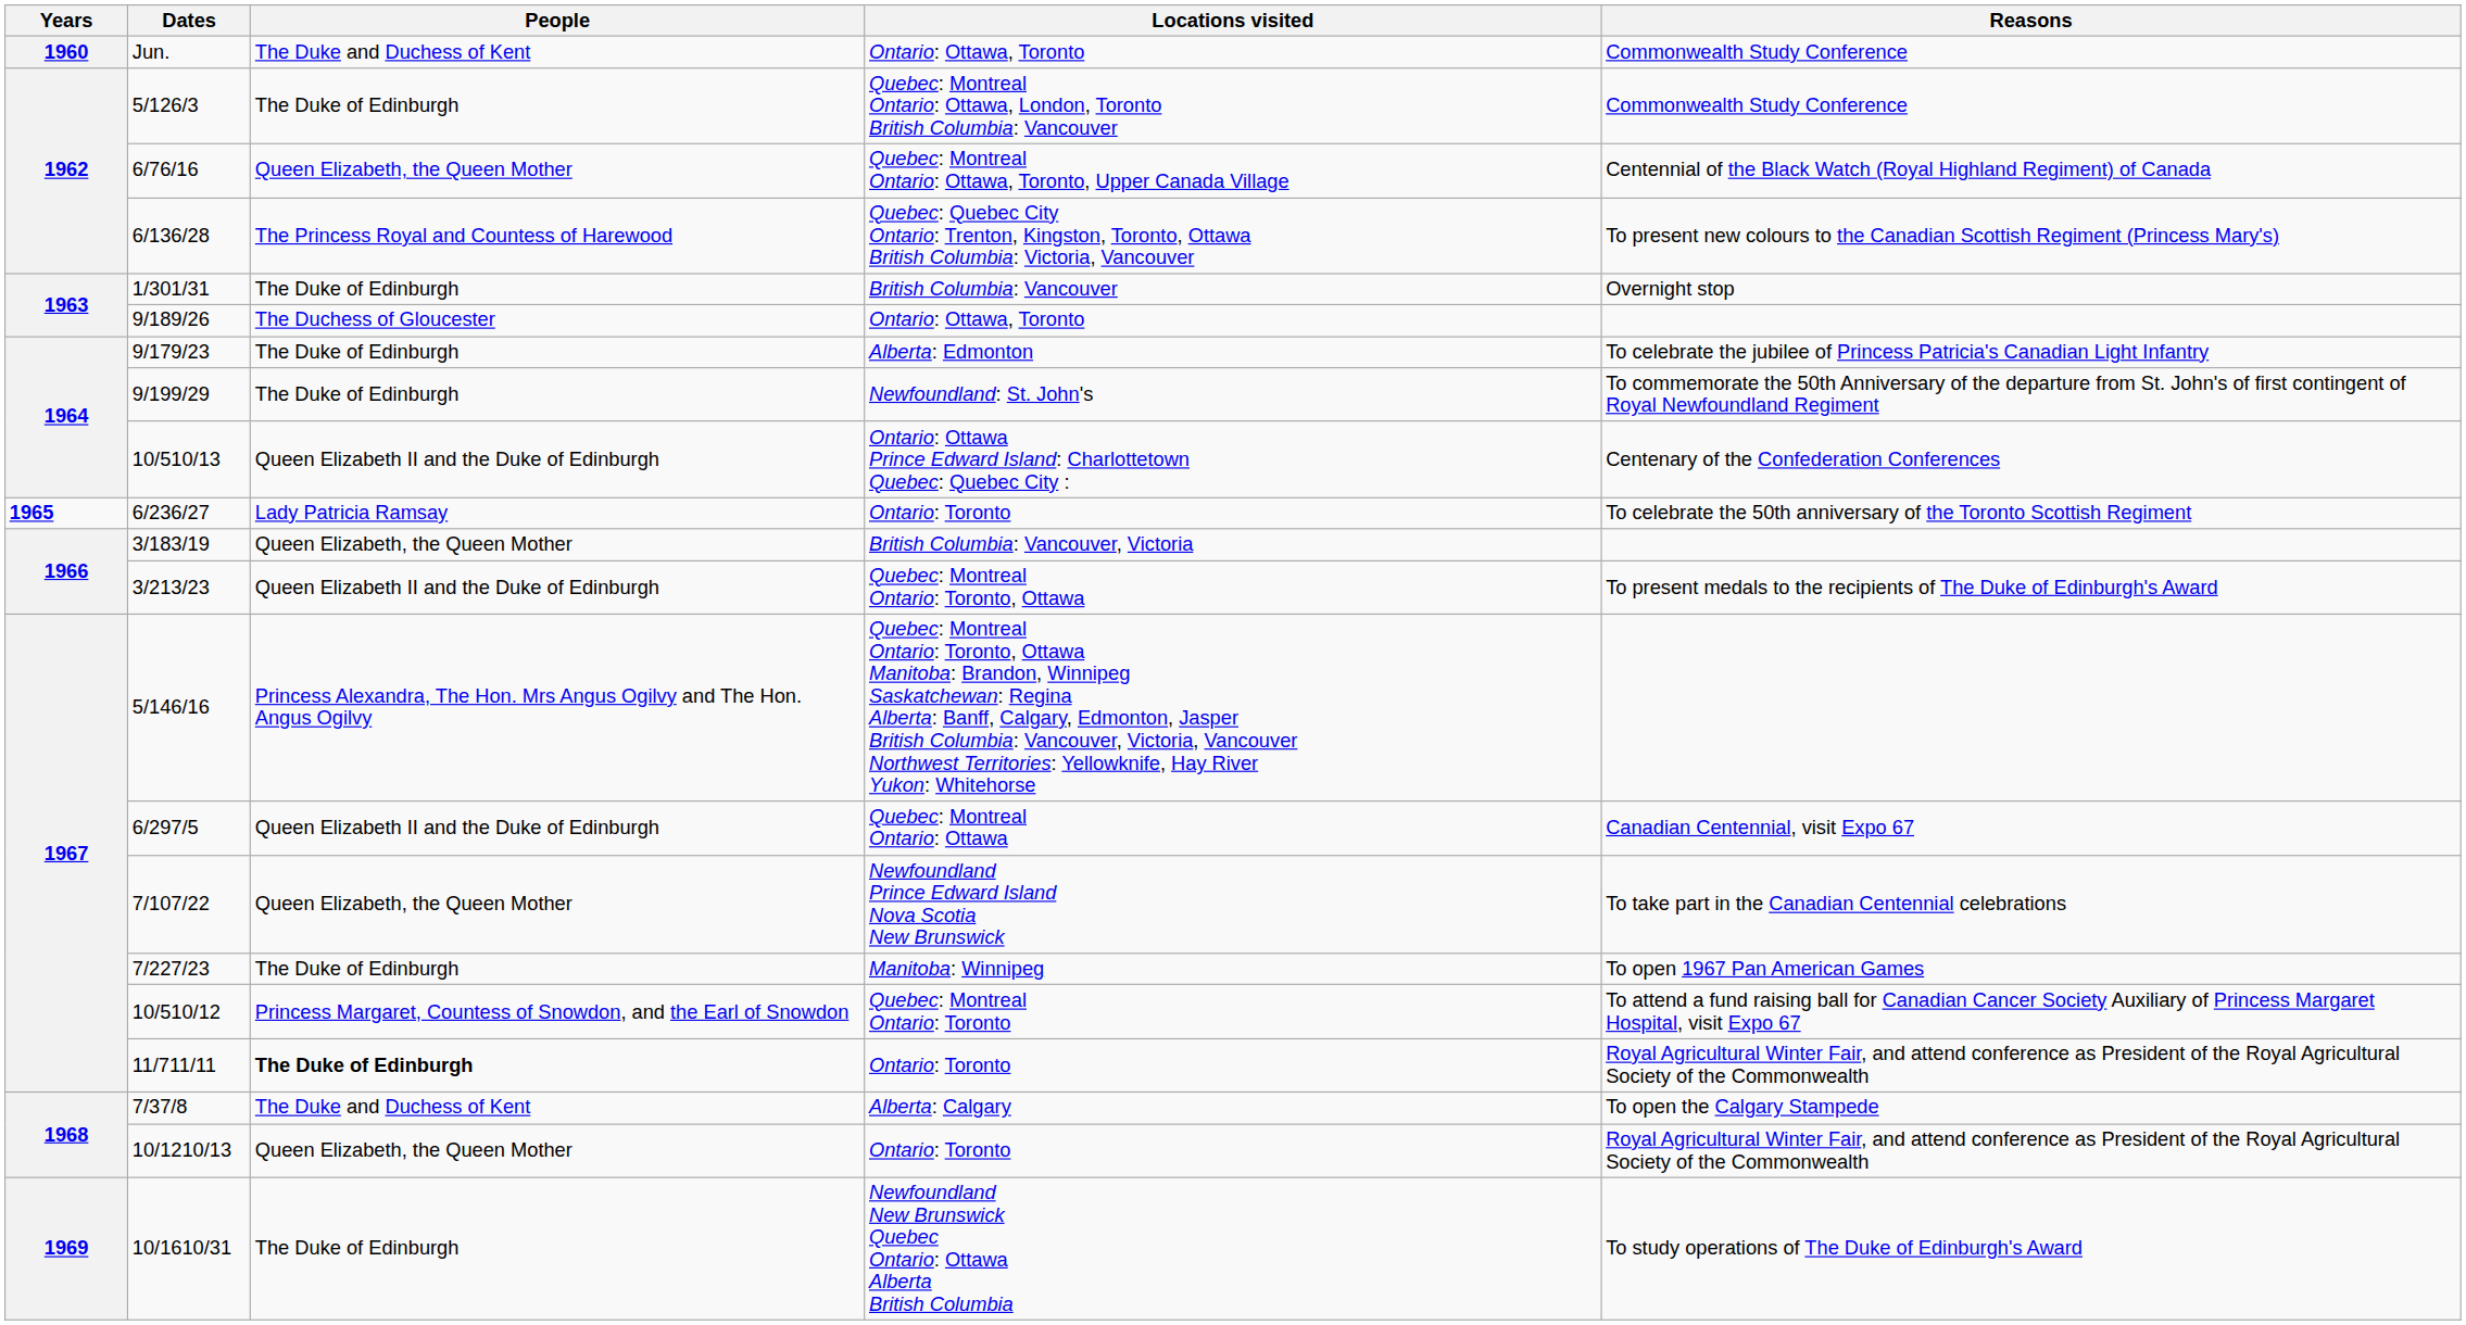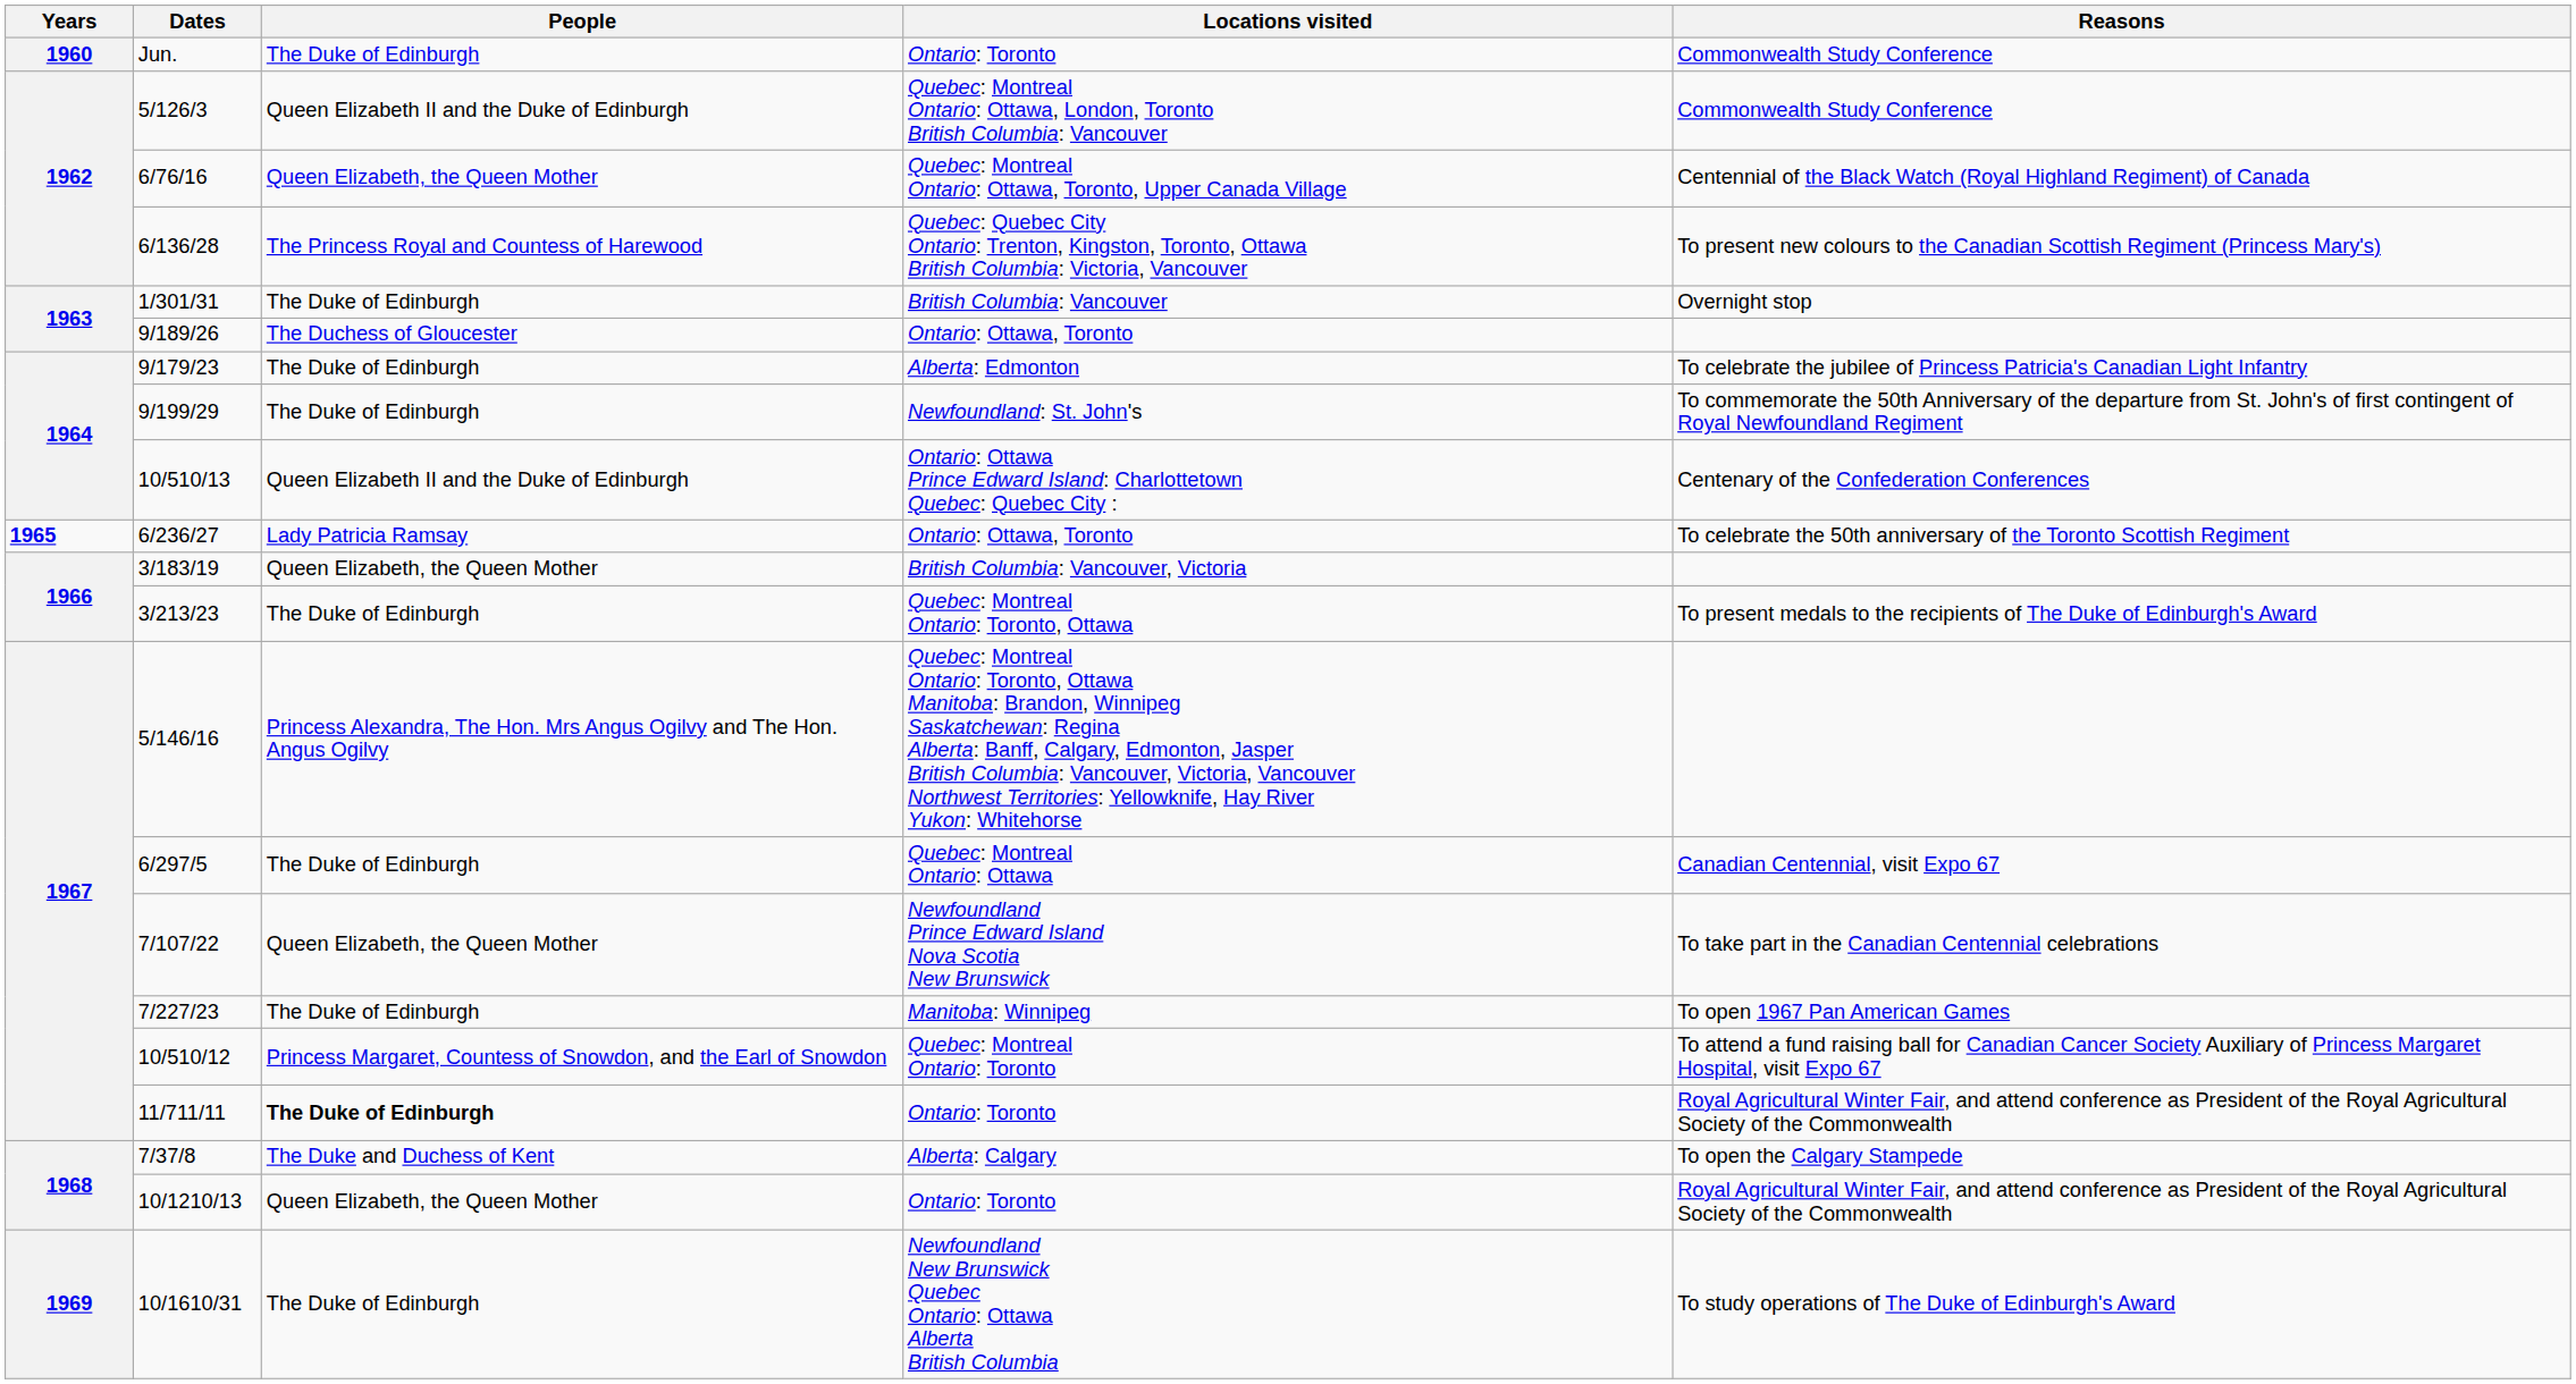Jun. | People: The Duke and Duchess of Kent -> The Duke of Edinburgh
Jun. | Locations visited: Ontario: Ottawa, Toronto -> Ontario: Toronto
5/126/3 | People: The Duke of Edinburgh -> Queen Elizabeth II and the Duke of Edinburgh
6/236/27 | Locations visited: Ontario: Toronto -> Ontario: Ottawa, Toronto
3/213/23 | People: Queen Elizabeth II and the Duke of Edinburgh -> The Duke of Edinburgh
6/297/5 | People: Queen Elizabeth II and the Duke of Edinburgh -> The Duke of Edinburgh
